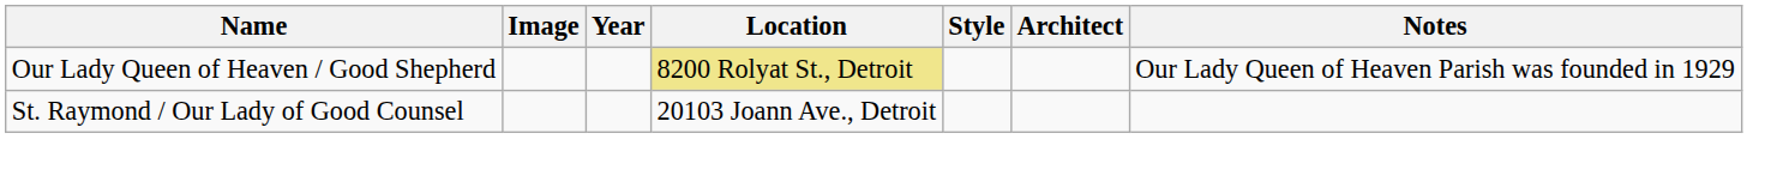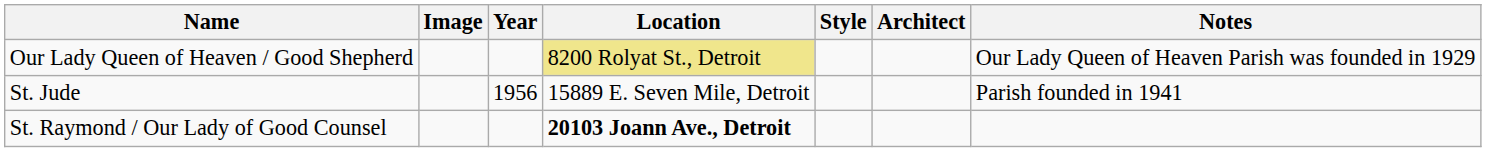+ row: St. Jude | 1956 | 15889 E. Seven Mile, Detroit | Parish founded in 1941
St. Raymond / Our Lady of Good Counsel | Location: normal -> bold
